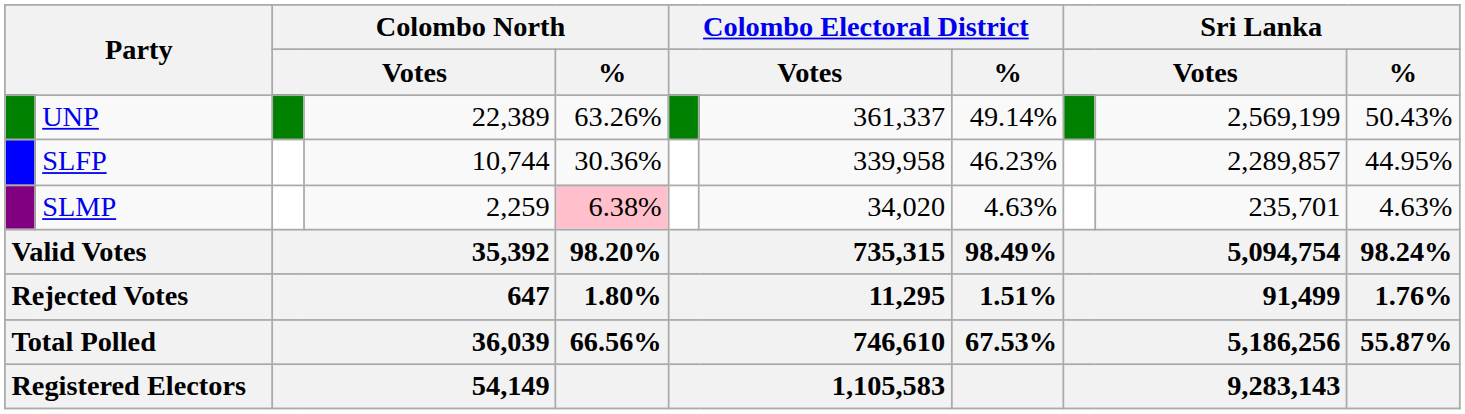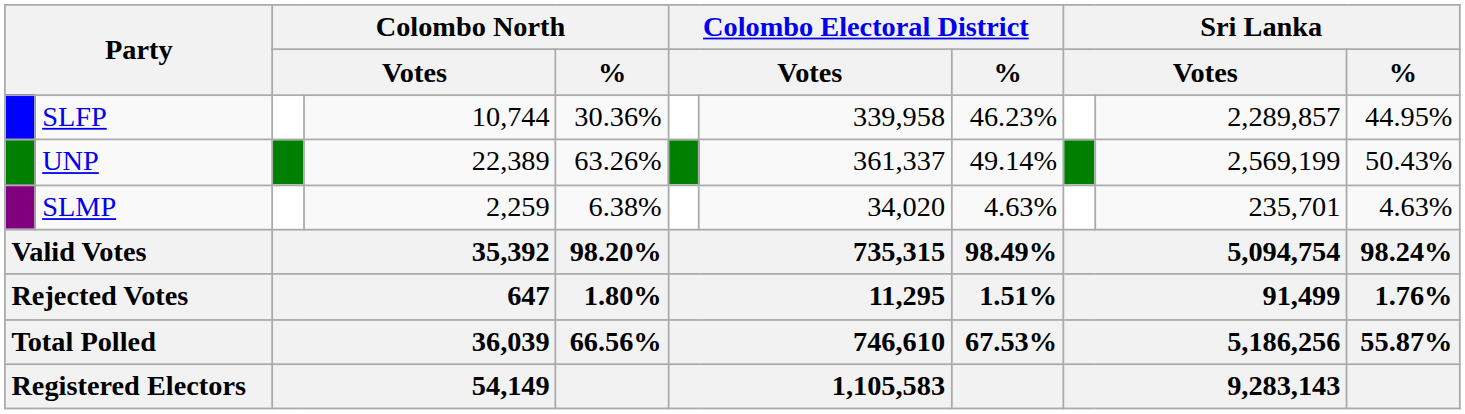rows swapped: UNP <-> SLFP
SLMP | Colombo North / %: pink background -> no background
